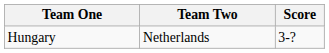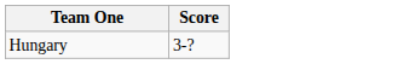- column: Team Two | Netherlands
